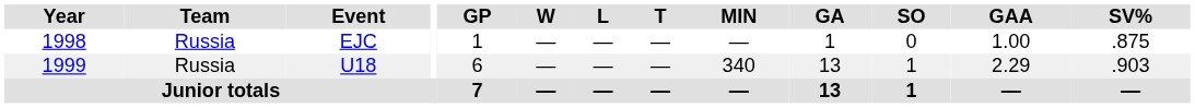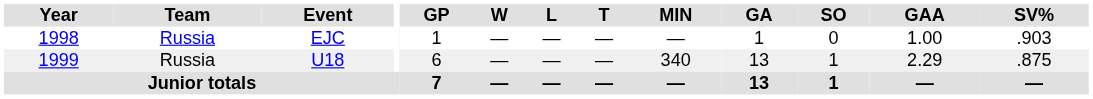EJC | SV%: .875 -> .903
U18 | SV%: .903 -> .875
